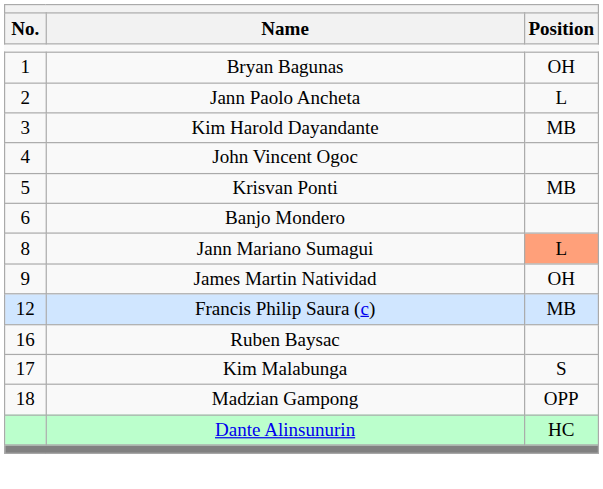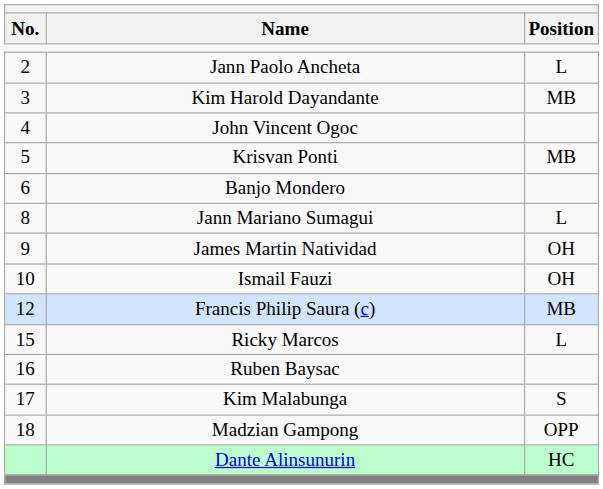- row: 1 | Bryan Bagunas | OH
Jann Mariano Sumagui | Position: lightsalmon background -> no background
+ row: 10 | Ismail Fauzi | OH
+ row: 15 | Ricky Marcos | L
